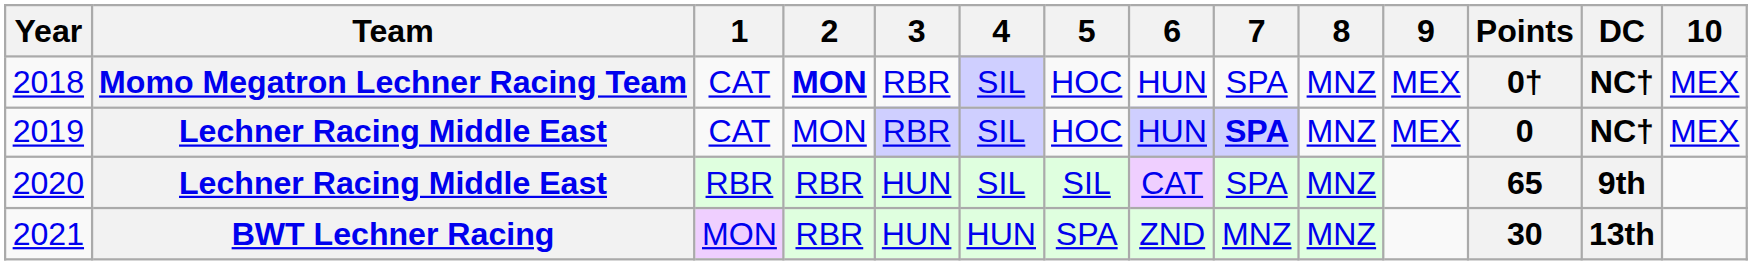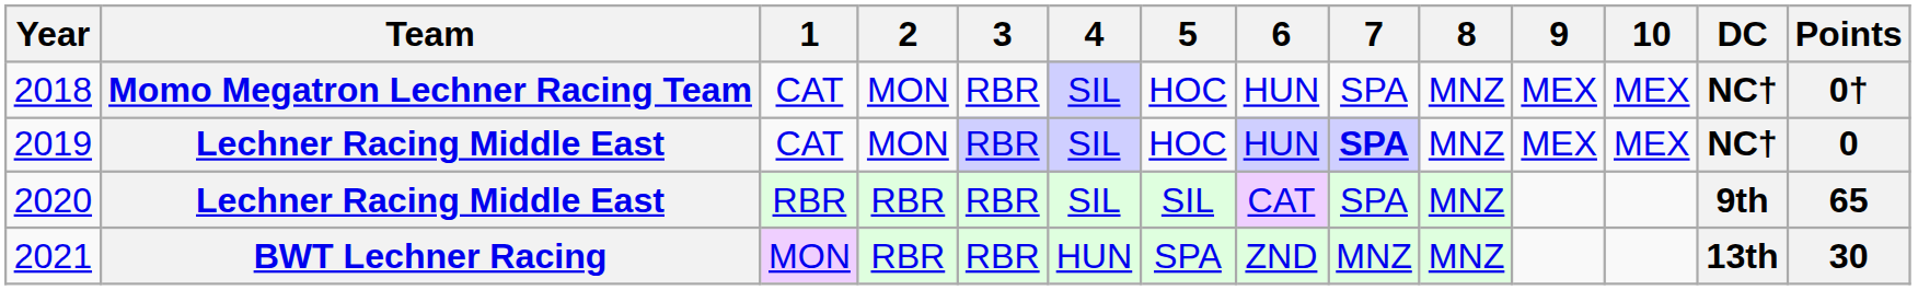columns swapped: 10 <-> Points
2018 | 2: bold -> normal
2020 | 3: HUN -> RBR
2021 | 3: HUN -> RBR
